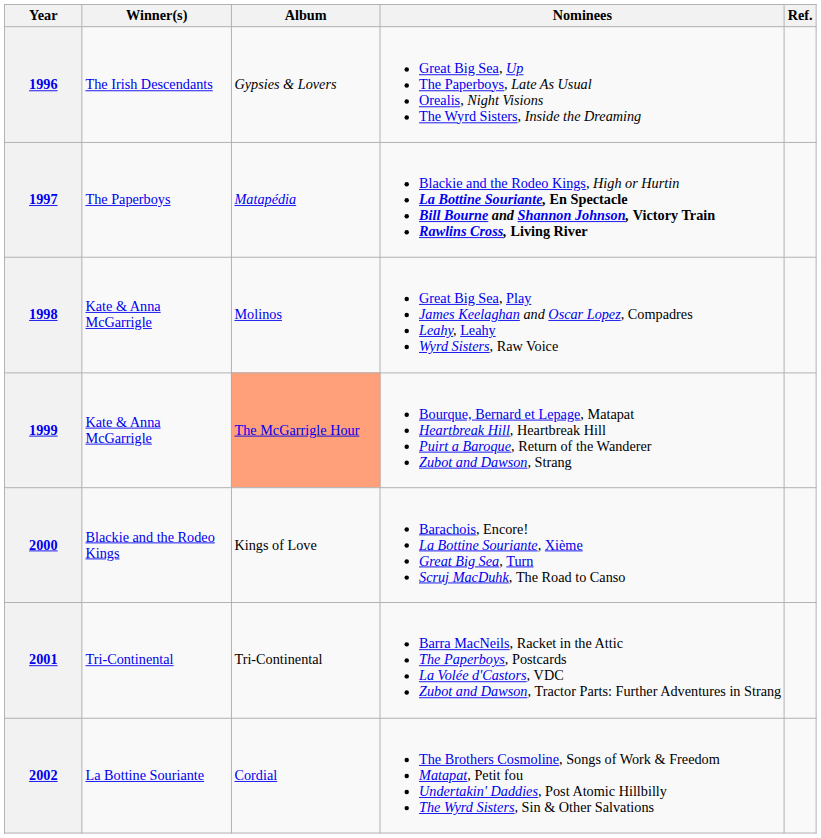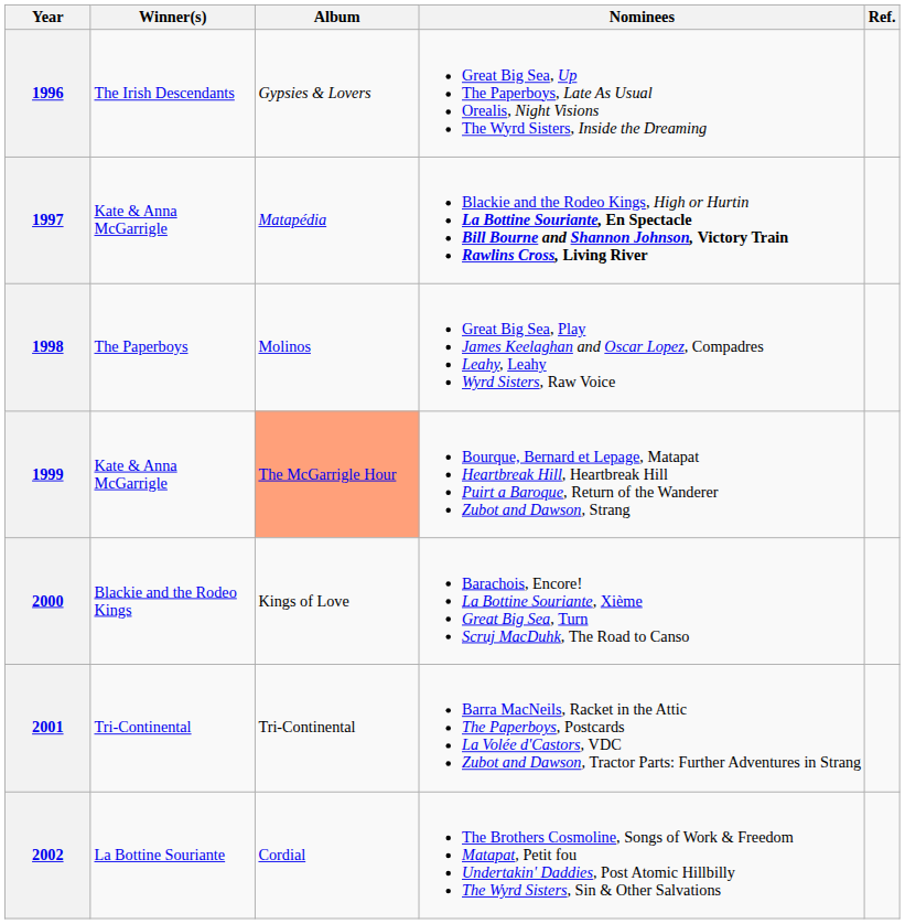1997 | Winner(s): The Paperboys -> Kate & Anna McGarrigle
1998 | Winner(s): Kate & Anna McGarrigle -> The Paperboys
